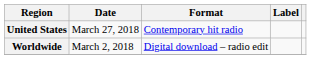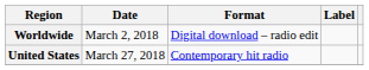rows swapped: Worldwide <-> United States
